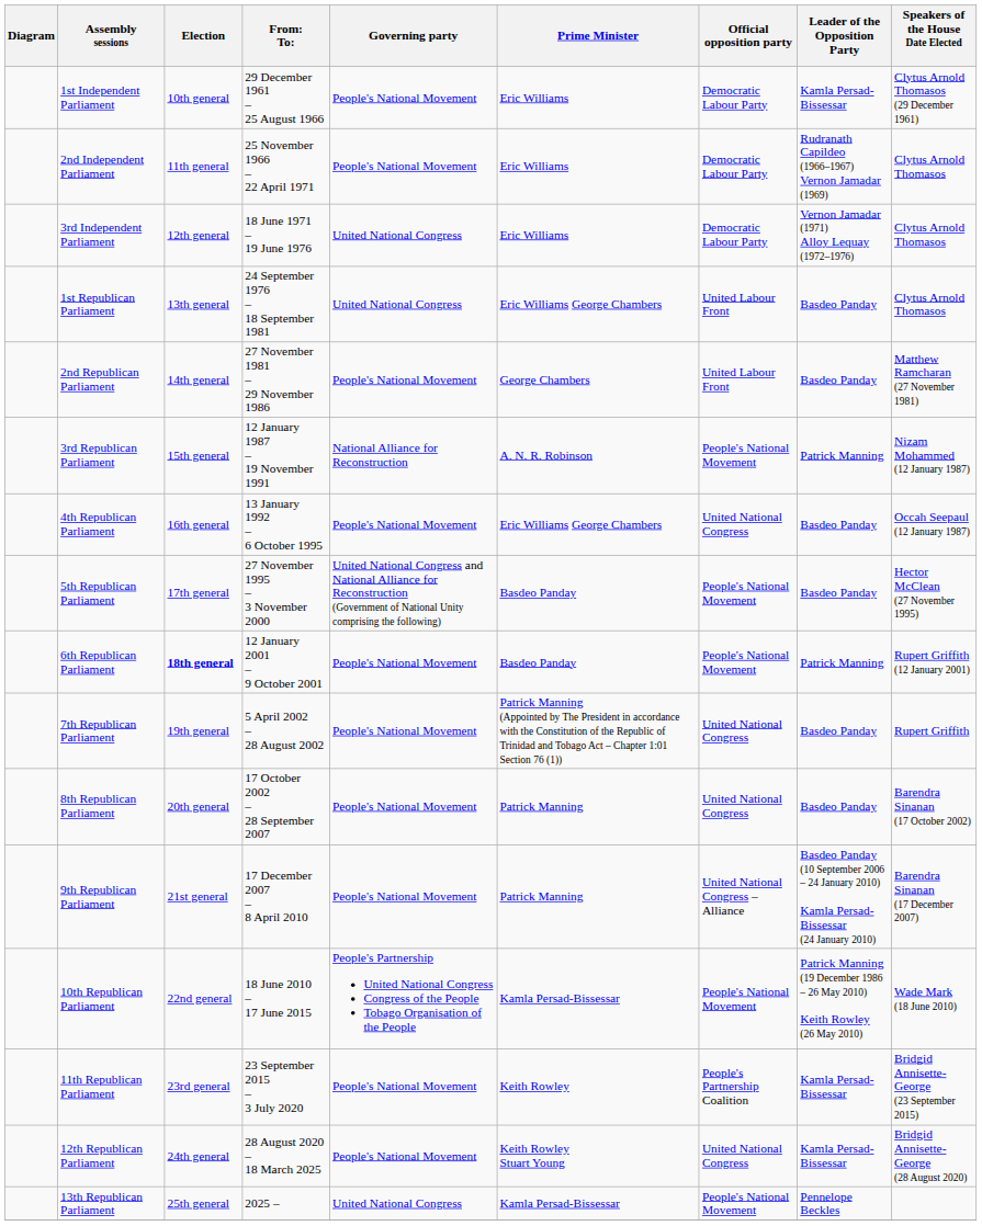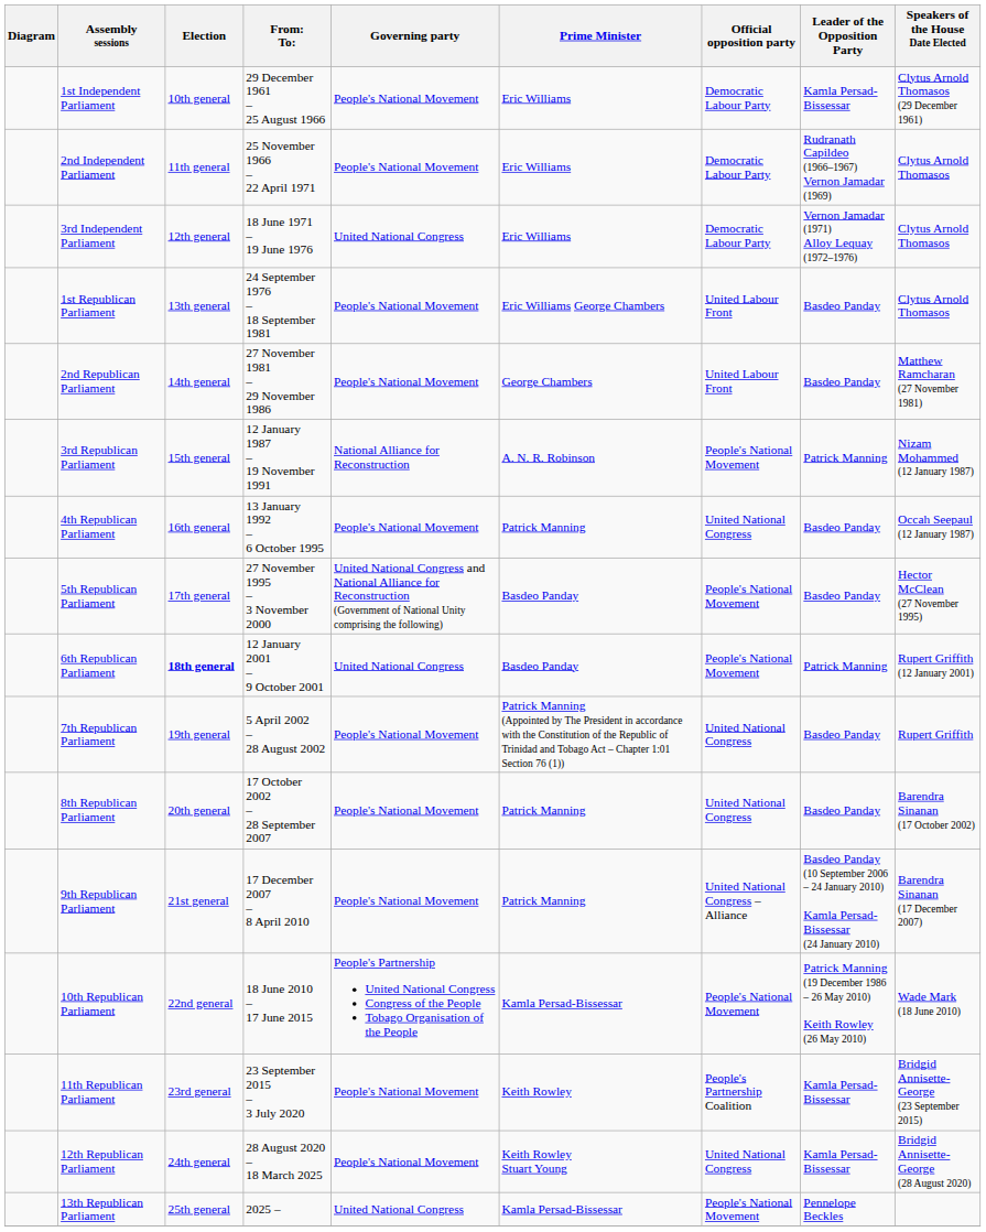1st Republican Parliament | Governing party: United National Congress -> People's National Movement
4th Republican Parliament | Prime Minister: Eric Williams George Chambers -> Patrick Manning
6th Republican Parliament | Governing party: People's National Movement -> United National Congress
